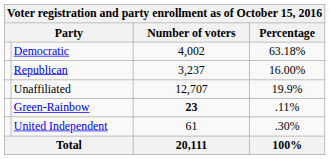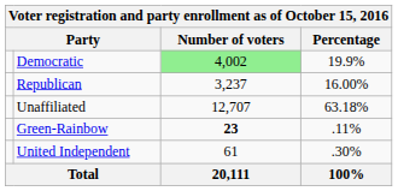Democratic | Number of voters: no background -> lightgreen background
Democratic | Percentage: 63.18% -> 19.9%
Unaffiliated | Percentage: 19.9% -> 63.18%
